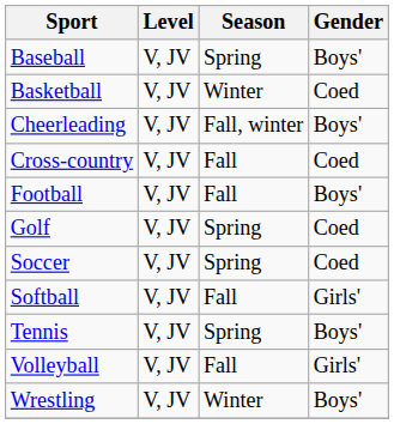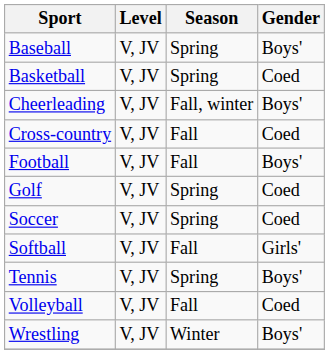Basketball | Season: Winter -> Spring
Volleyball | Gender: Girls' -> Coed
